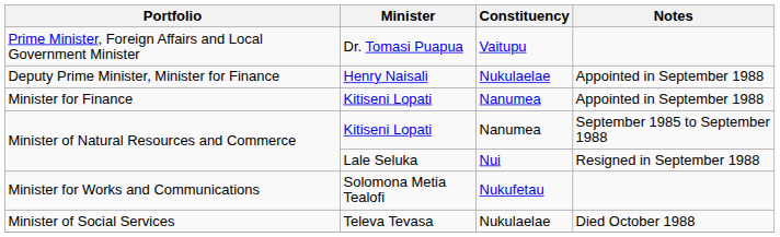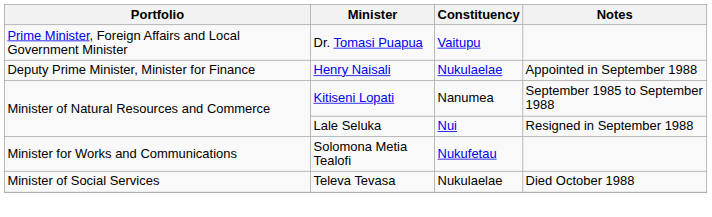- row: Minister for Finance | Kitiseni Lopati | Nanumea | Appointed in September 1988
